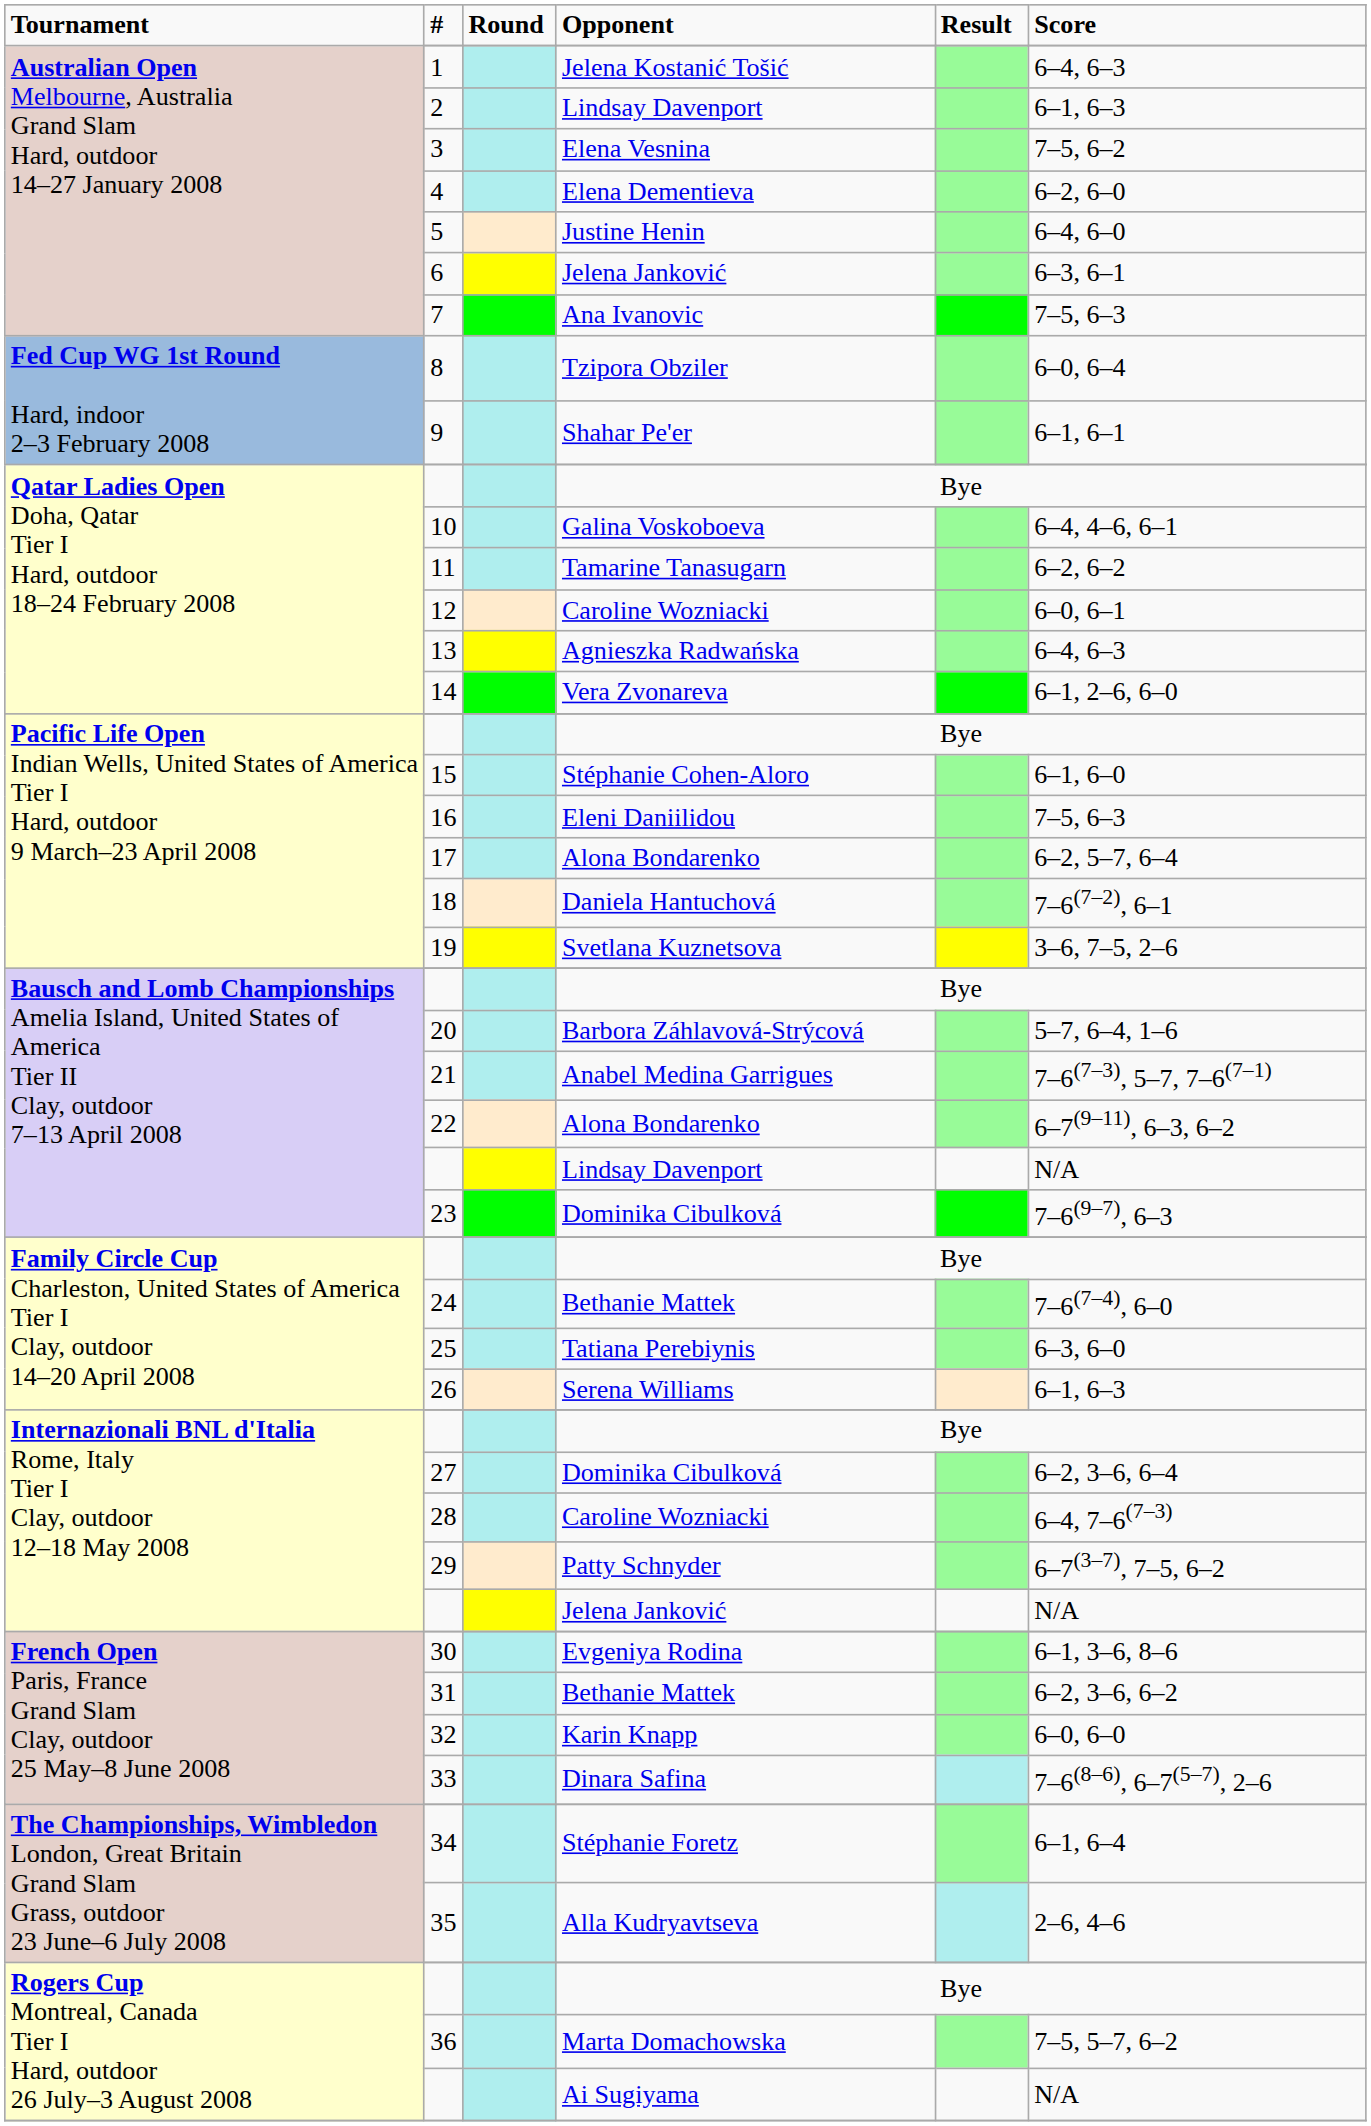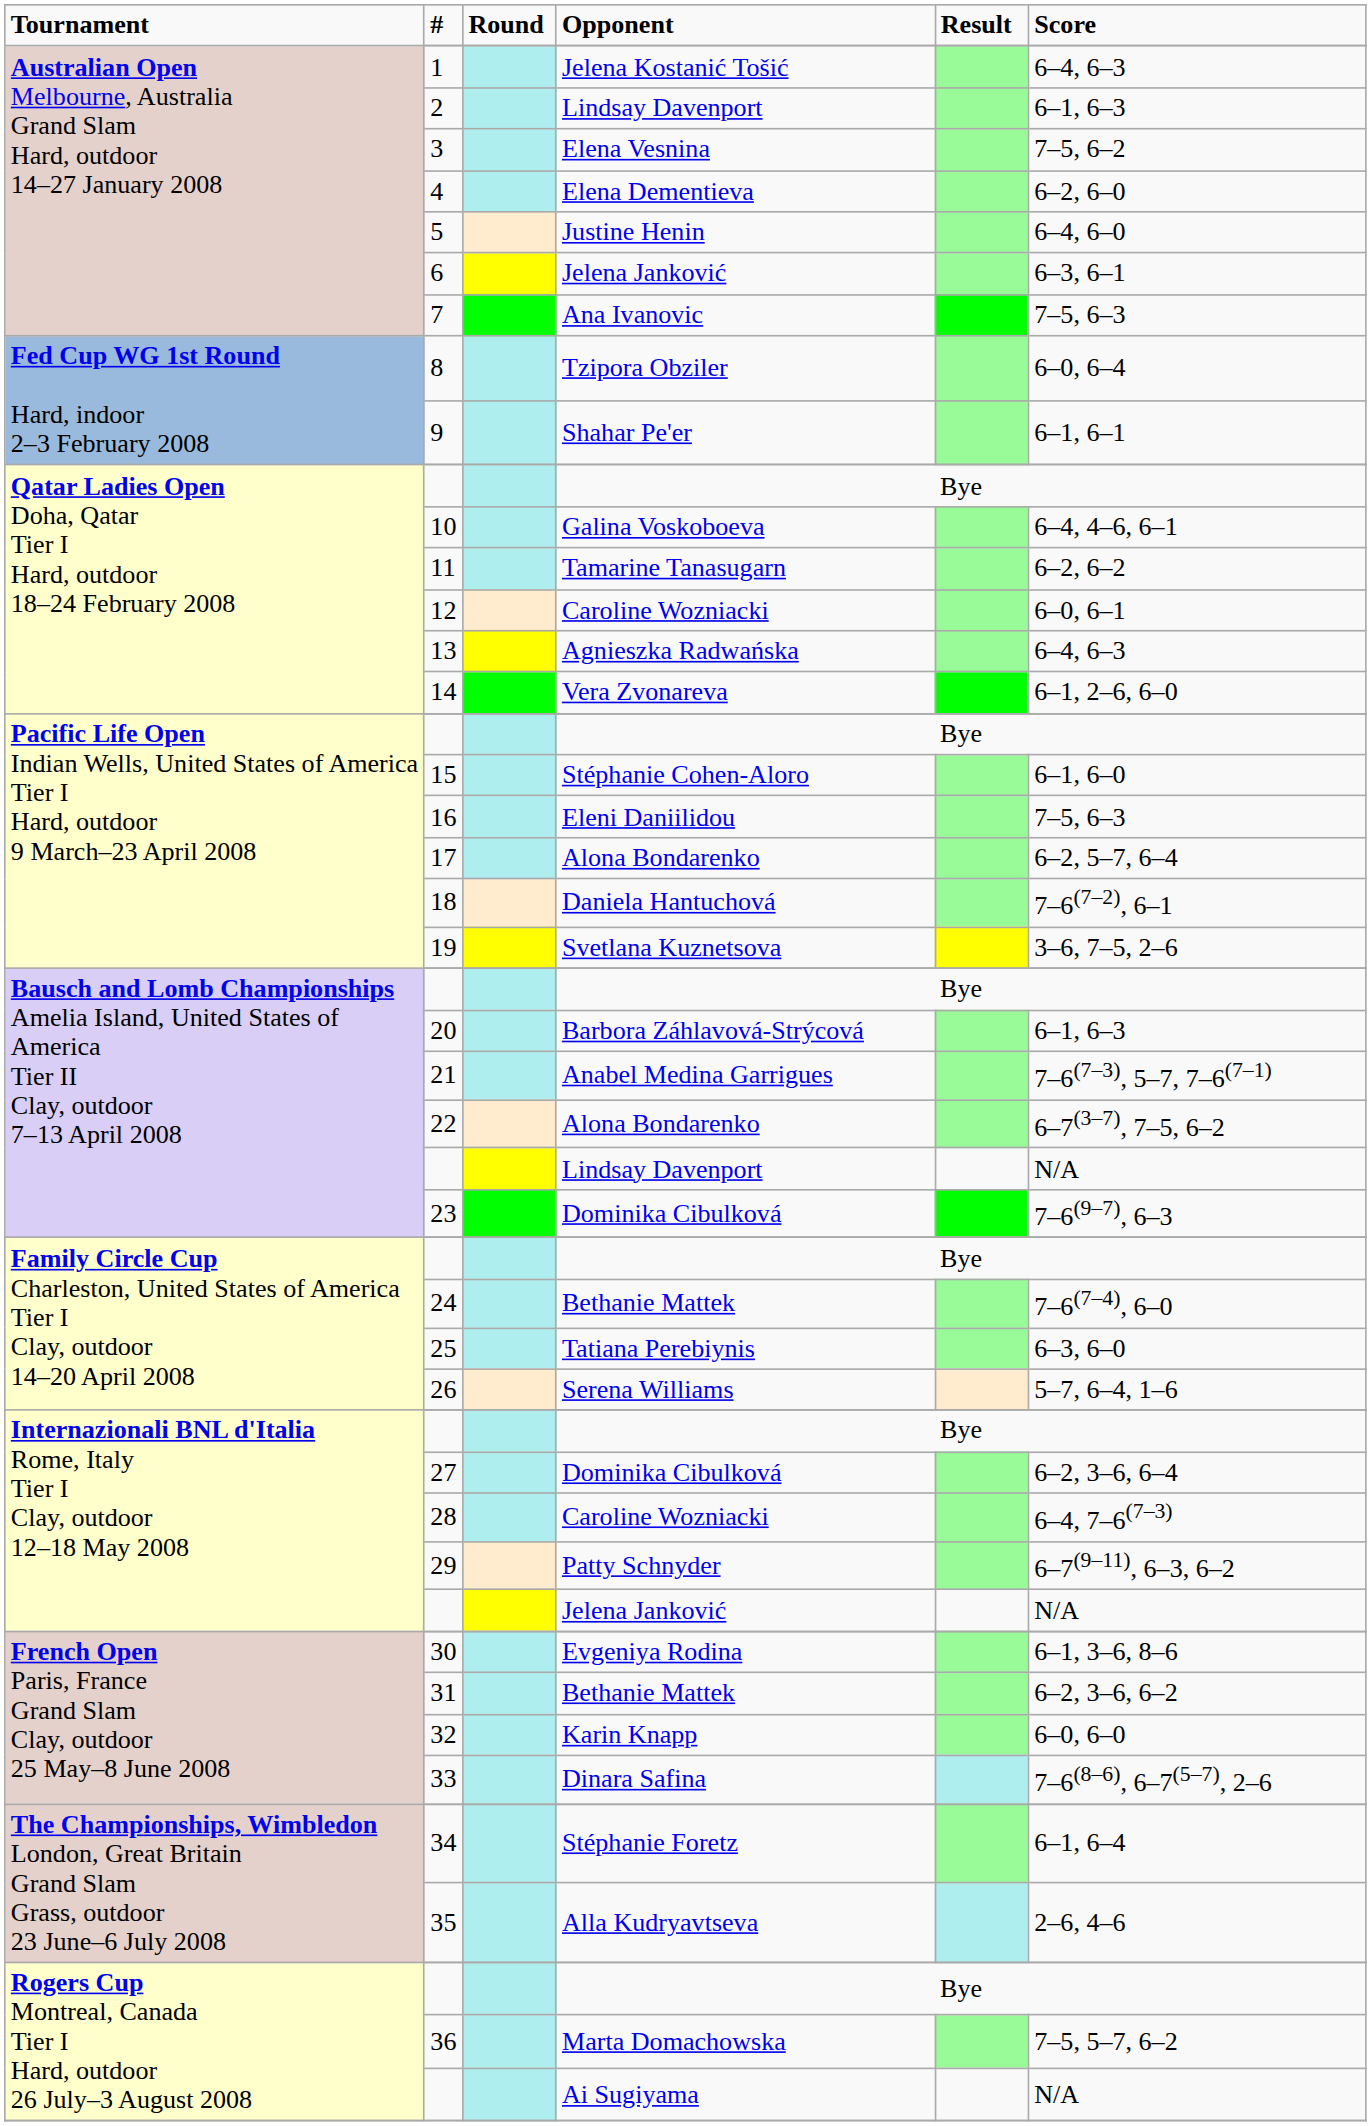20 | column 6: 5–7, 6–4, 1–6 -> 6–1, 6–3
22 | column 6: 6–7(9–11), 6–3, 6–2 -> 6–7(3–7), 7–5, 6–2
26 | column 6: 6–1, 6–3 -> 5–7, 6–4, 1–6
29 | column 6: 6–7(3–7), 7–5, 6–2 -> 6–7(9–11), 6–3, 6–2
